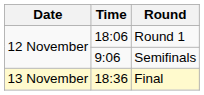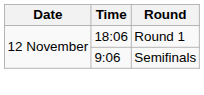- row: 13 November | 18:36 | Final
